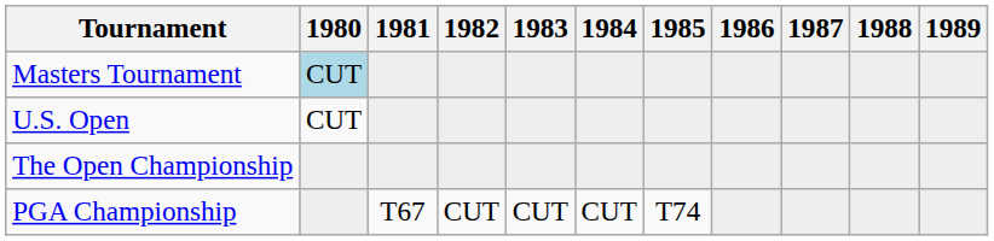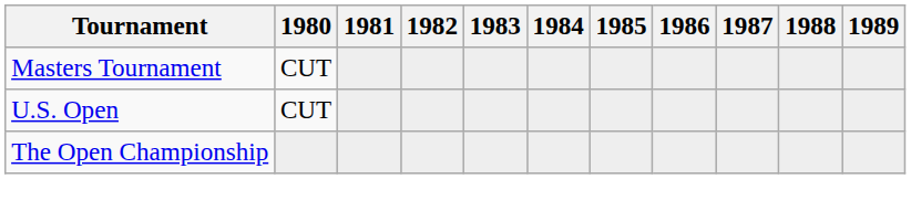Masters Tournament | 1980: lightblue background -> no background
- row: PGA Championship | T67 | CUT | CUT | CUT | T74
